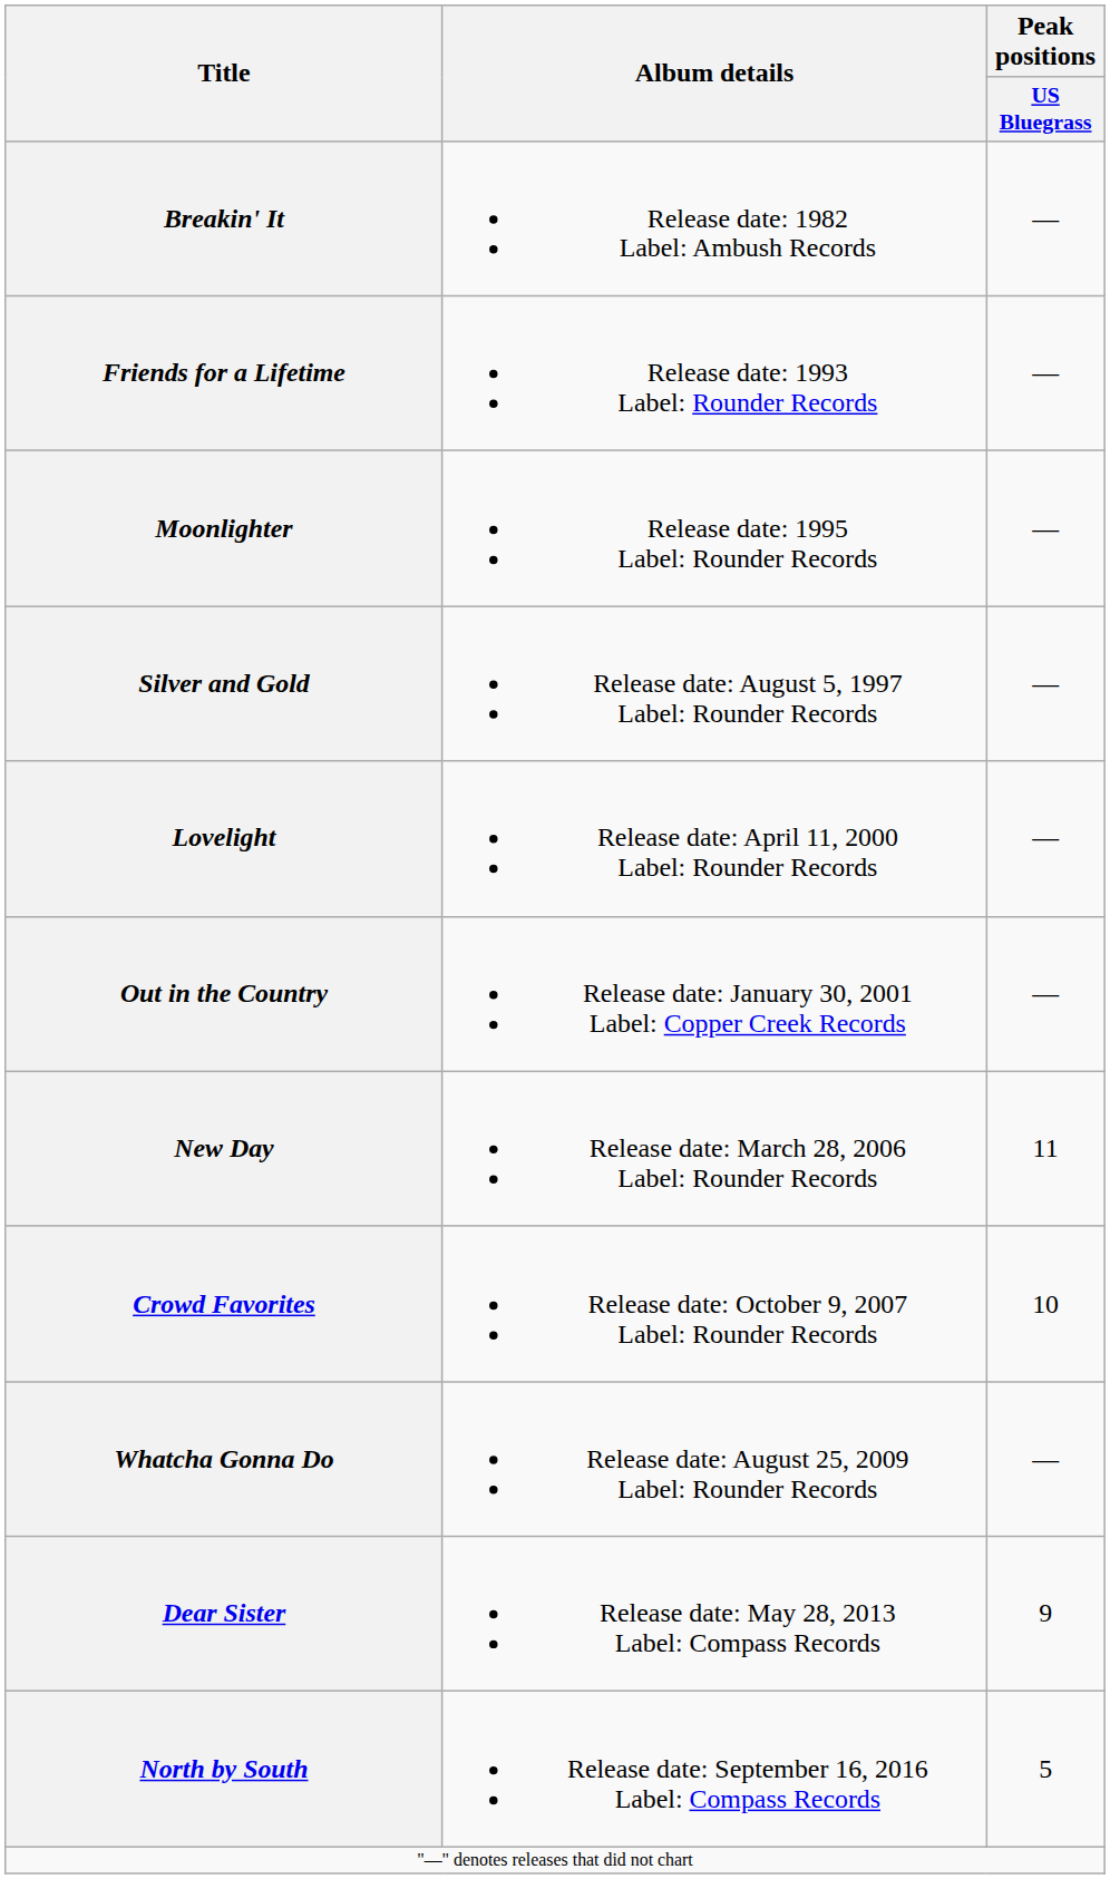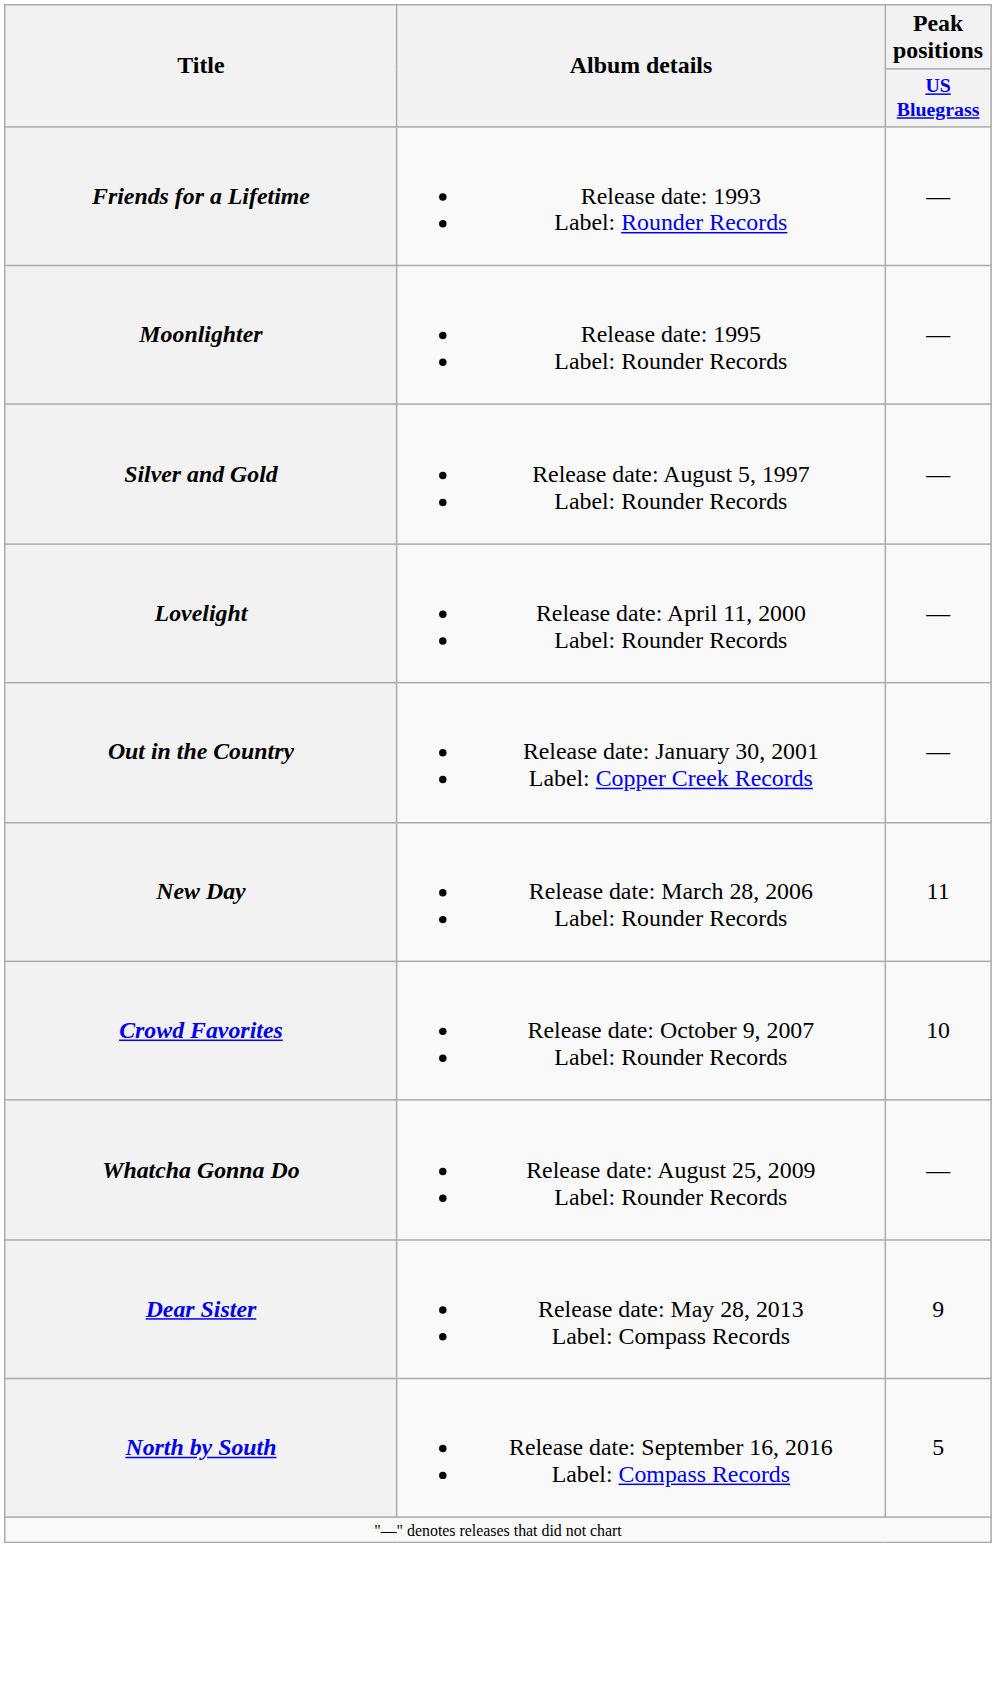- row: Breakin' It | Release date: 1982 Label: Ambush Records | —
